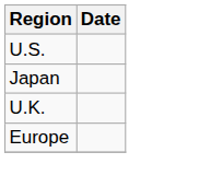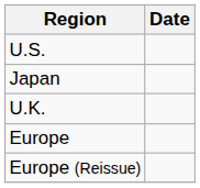+ row: Europe (Reissue)
